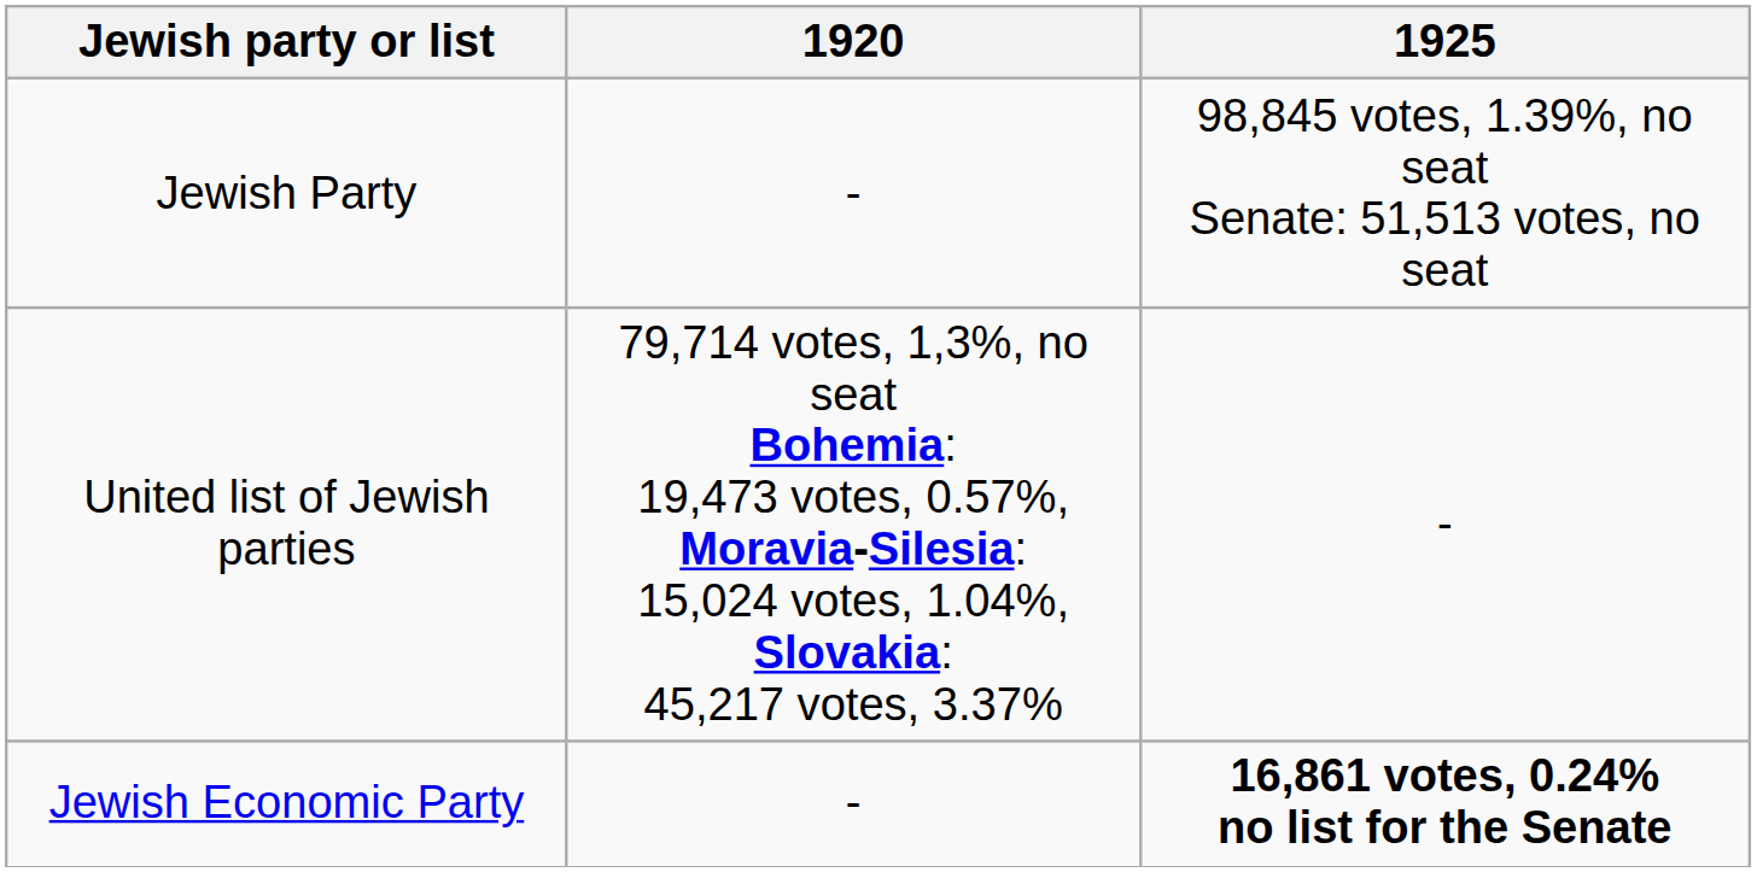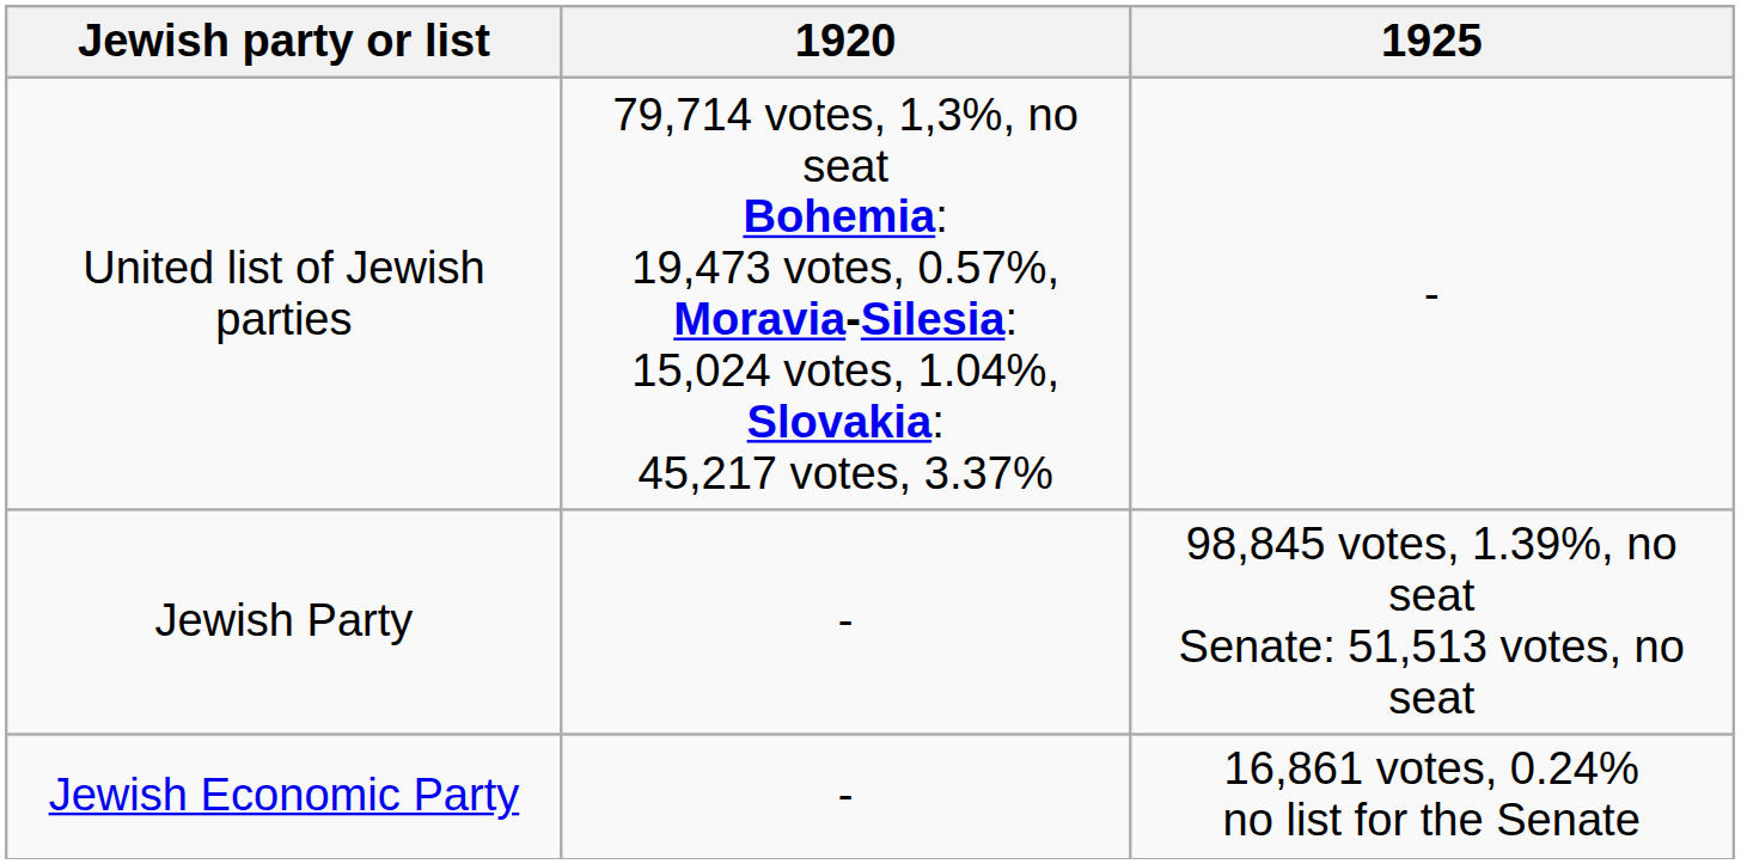rows swapped: United list of Jewish parties <-> Jewish Party
Jewish Economic Party | 1925: bold -> normal
